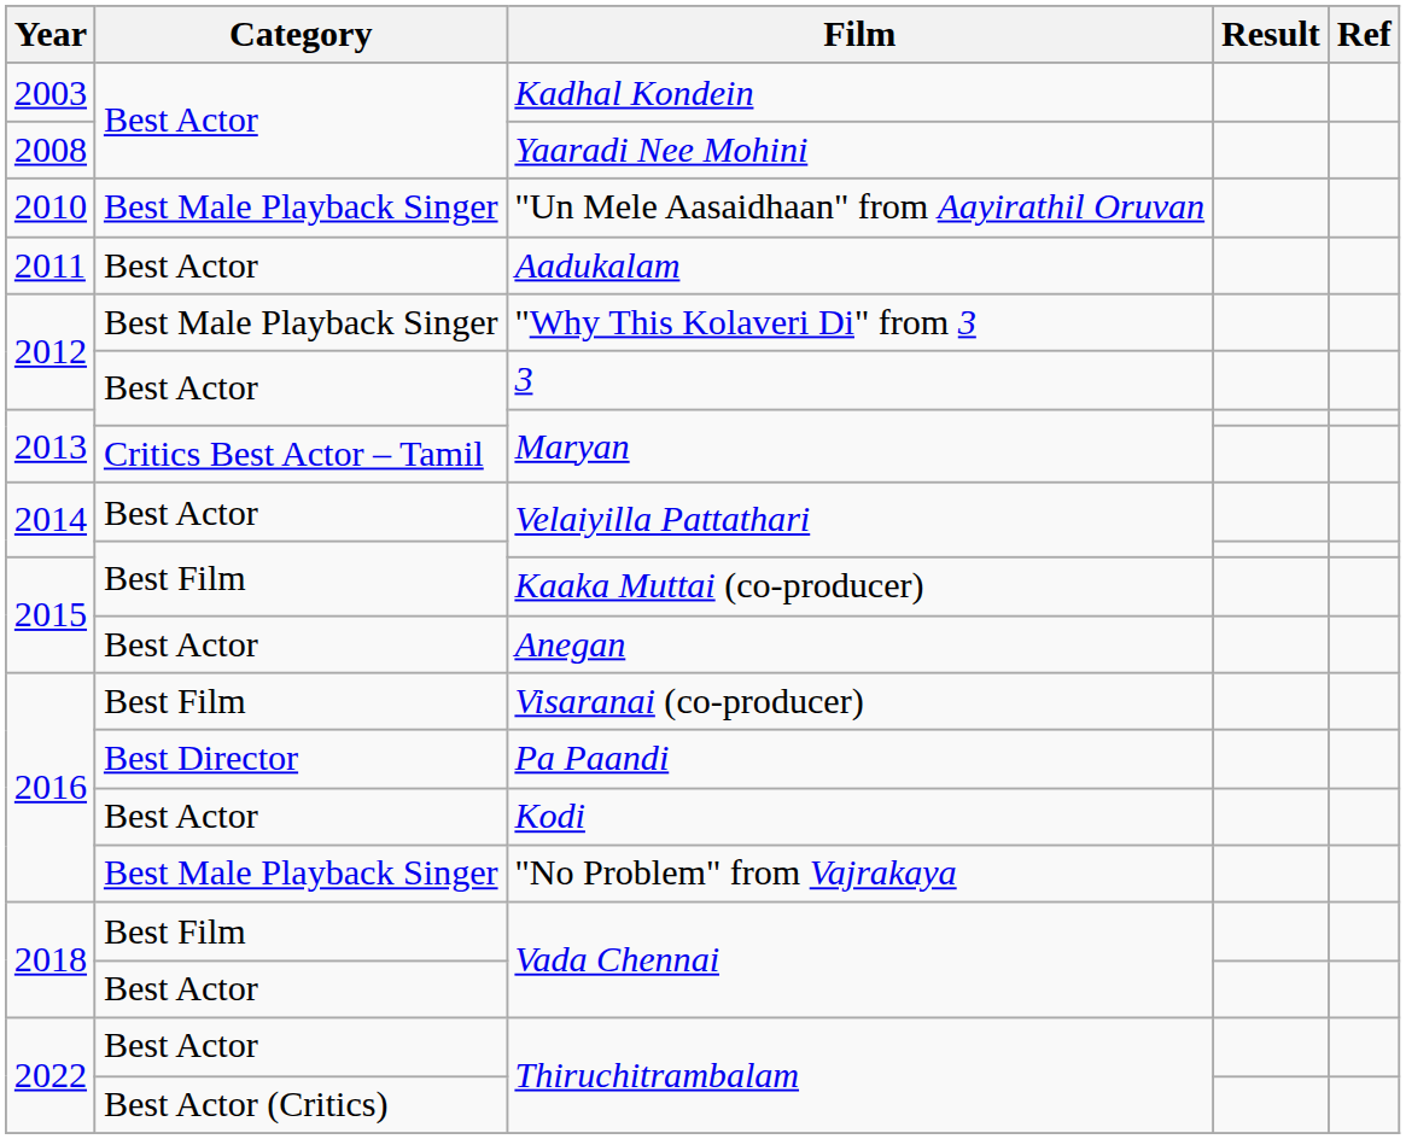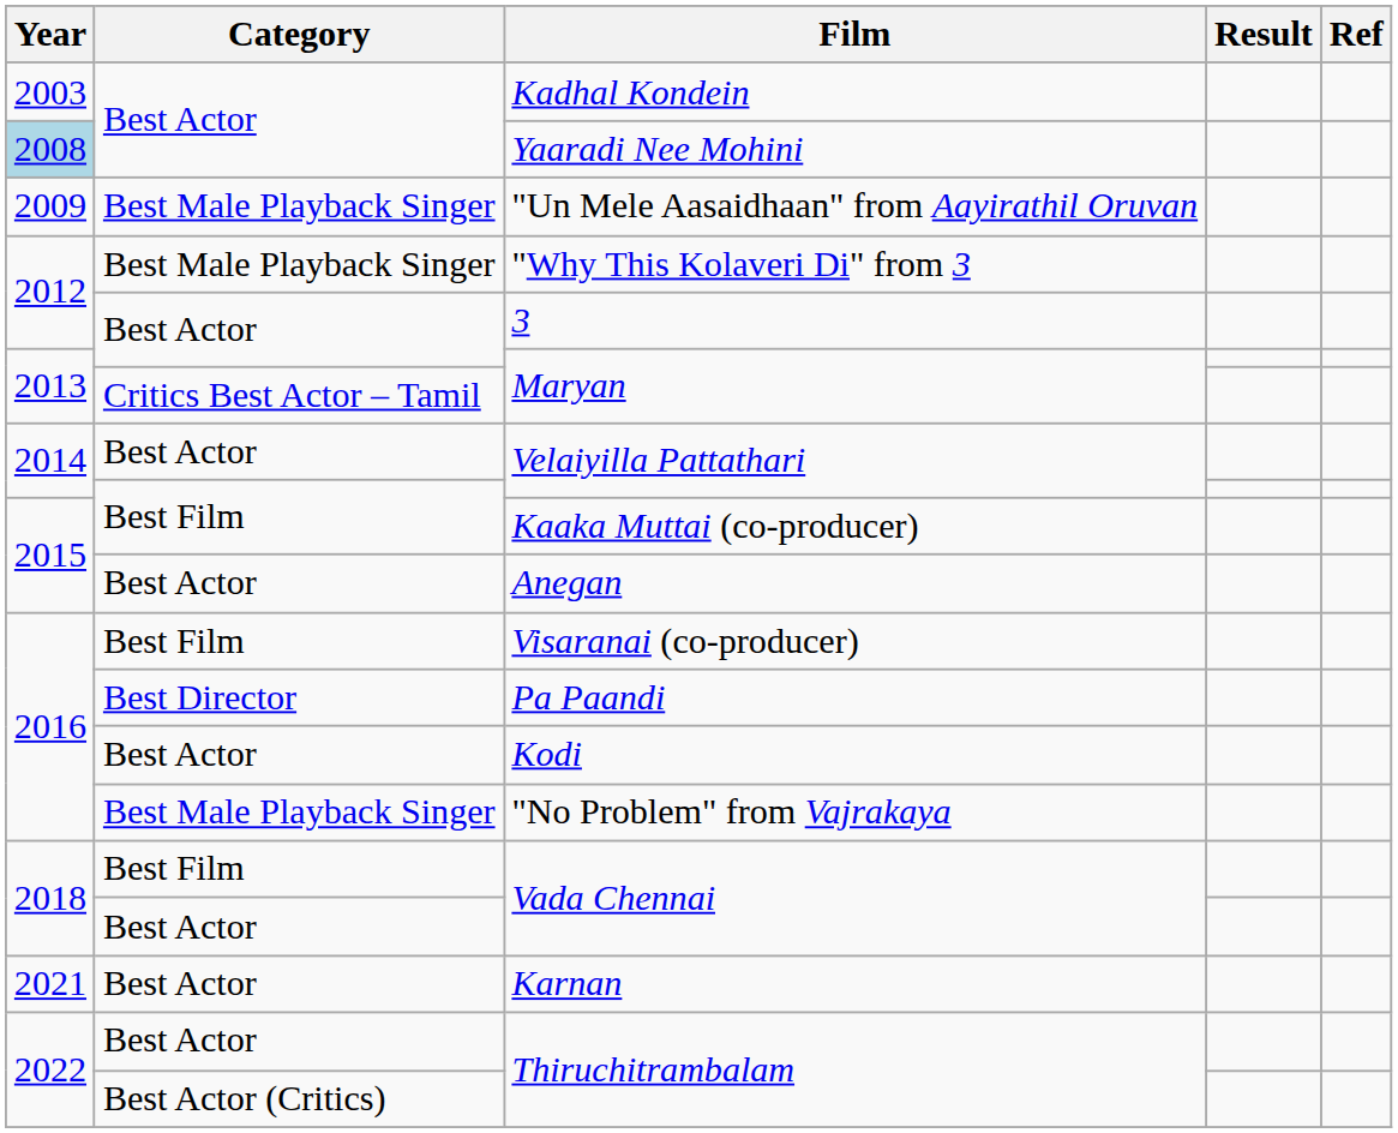Yaaradi Nee Mohini | Year: no background -> lightblue background
"Un Mele Aasaidhaan" from Aayirathil Oruvan | Year: 2010 -> 2009
- row: 2011 | Best Actor | Aadukalam
+ row: 2021 | Best Actor | Karnan
